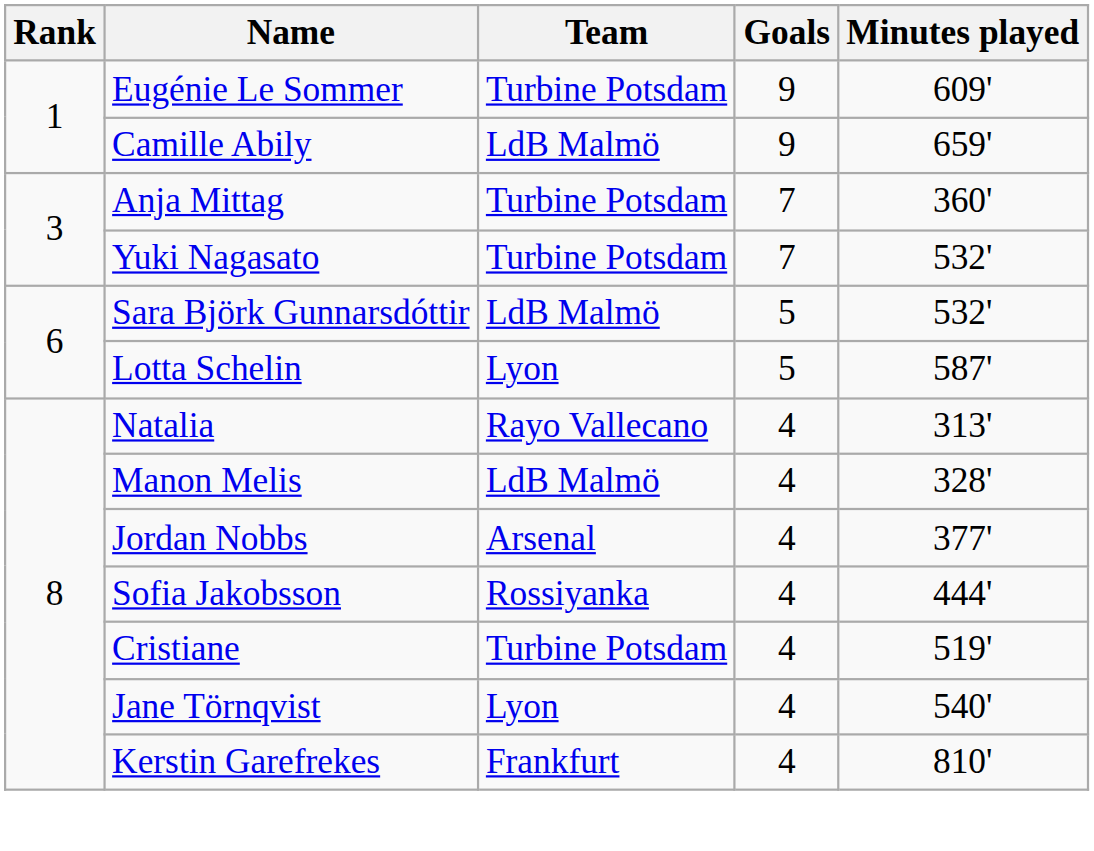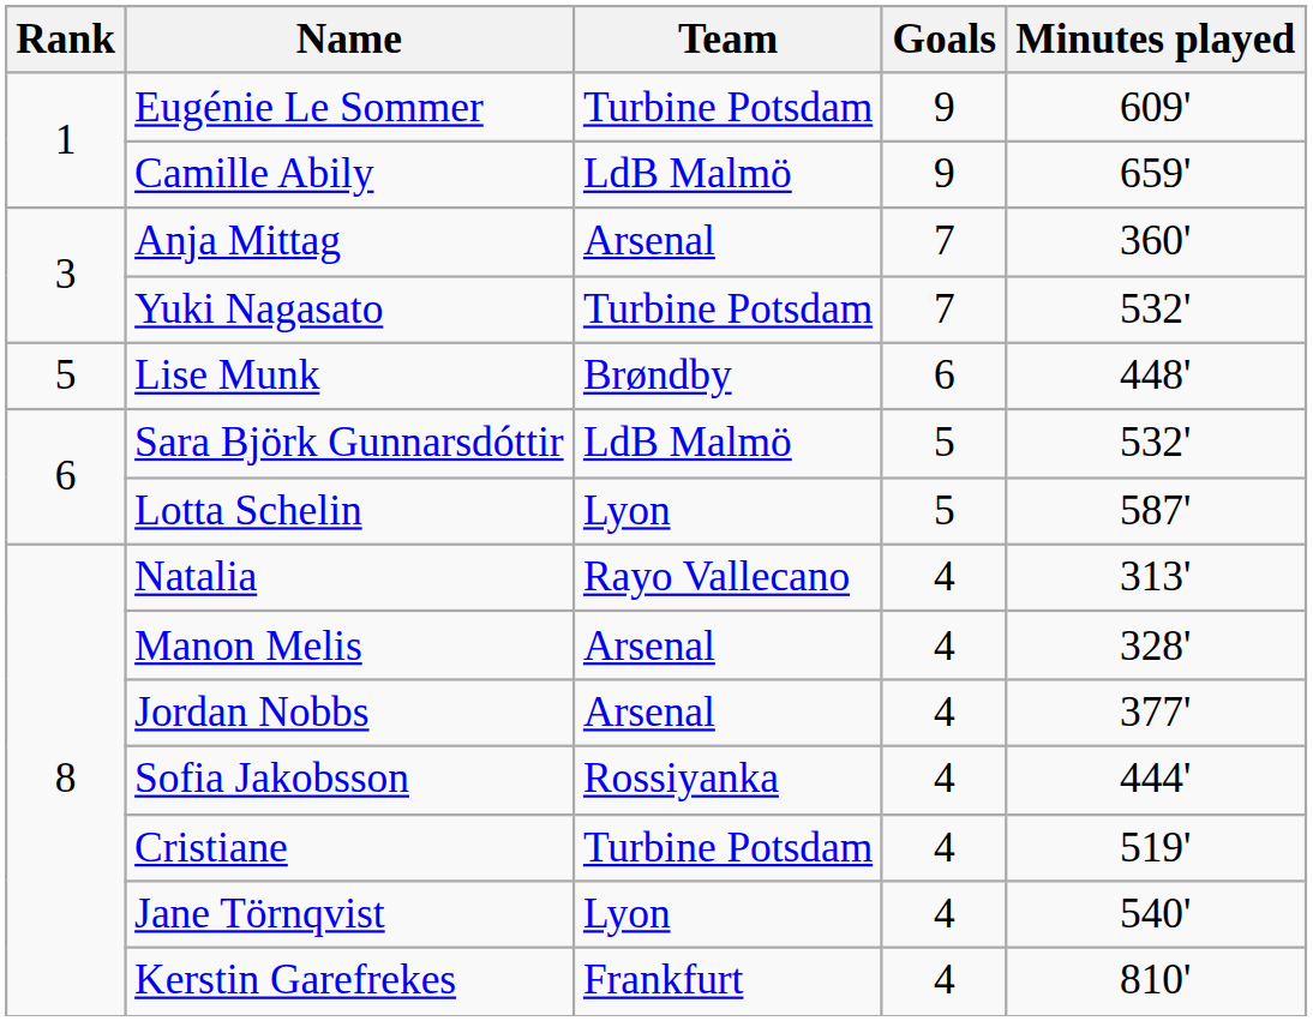Anja Mittag | Team: Turbine Potsdam -> Arsenal
+ row: 5 | Lise Munk | Brøndby | 6 | 448'
Manon Melis | Team: LdB Malmö -> Arsenal
